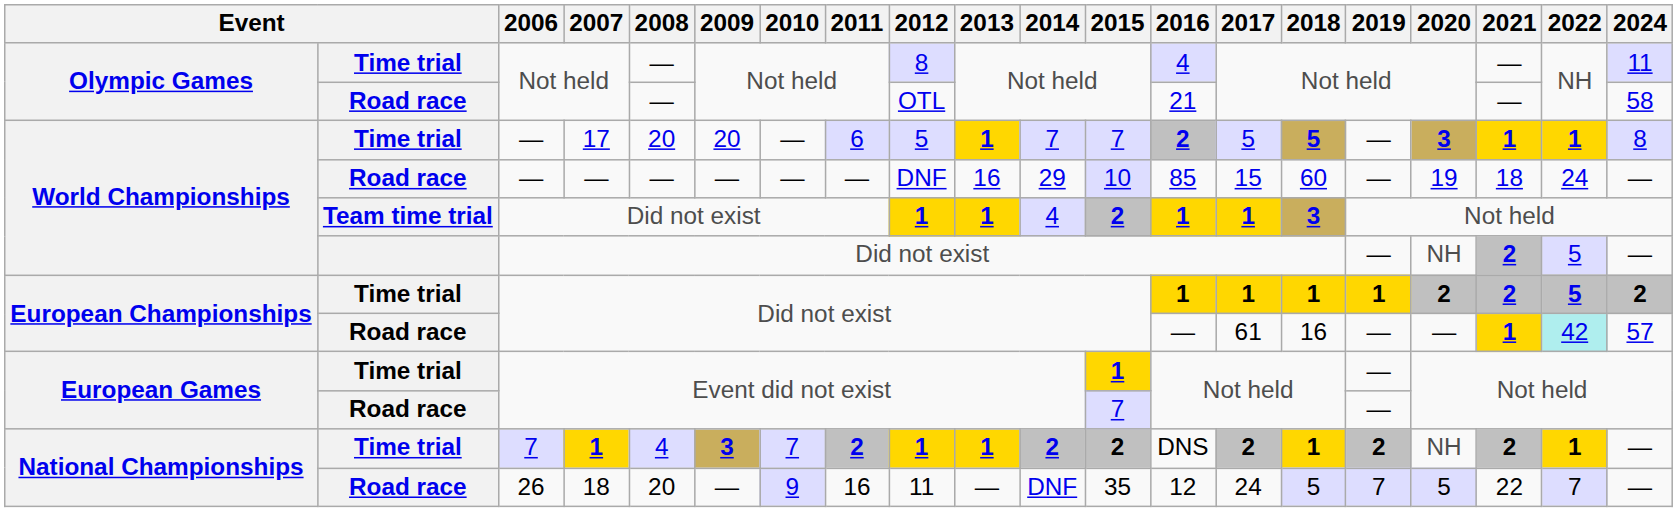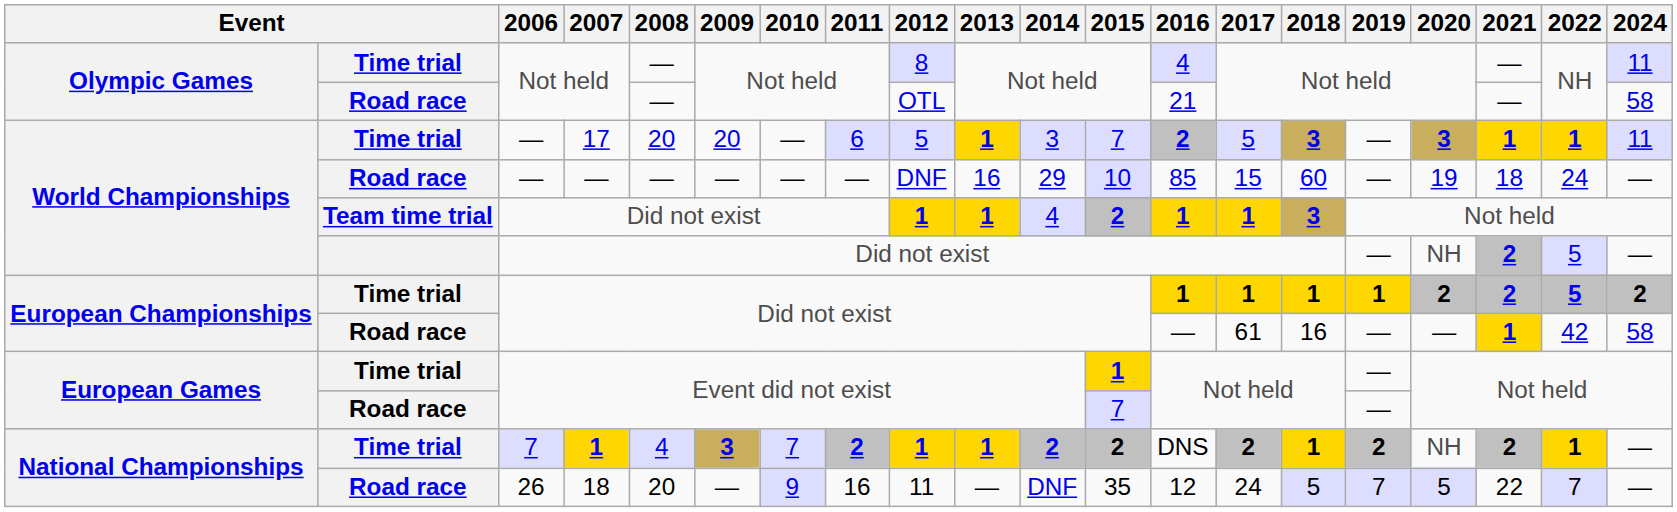17 | 2014: 7 -> 3
17 | 2018: 5 -> 3
17 | 2024: 8 -> 11
Road race / Did not exist | 2022: paleturquoise background -> no background
Road race / Did not exist | 2024: 57 -> 58
